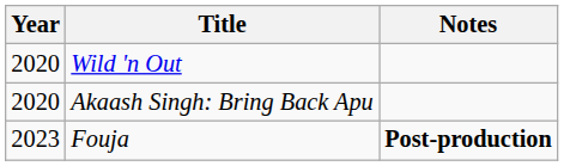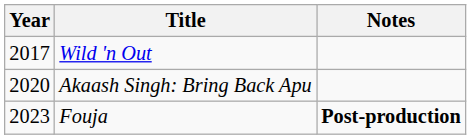Wild 'n Out | Year: 2020 -> 2017
